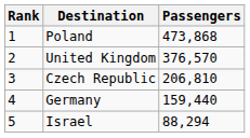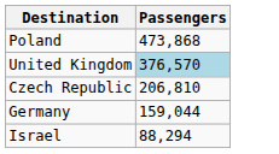- column: Rank | 1 | 2 | 3 | 4 | 5
United Kingdom | Passengers: no background -> lightblue background
Germany | Passengers: 159,440 -> 159,044
